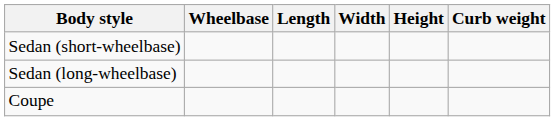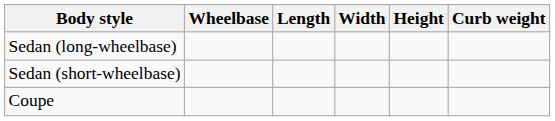rows swapped: Sedan (short-wheelbase) <-> Sedan (long-wheelbase)
